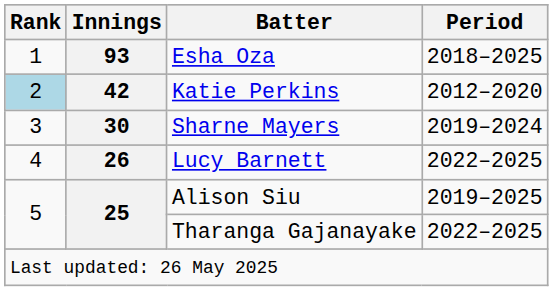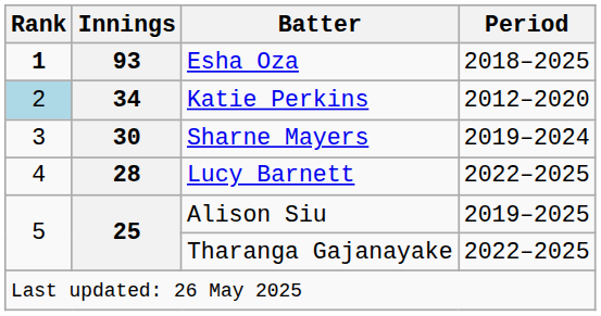Esha Oza | Rank: normal -> bold
Katie Perkins | Innings: 42 -> 34
Lucy Barnett | Innings: 26 -> 28
